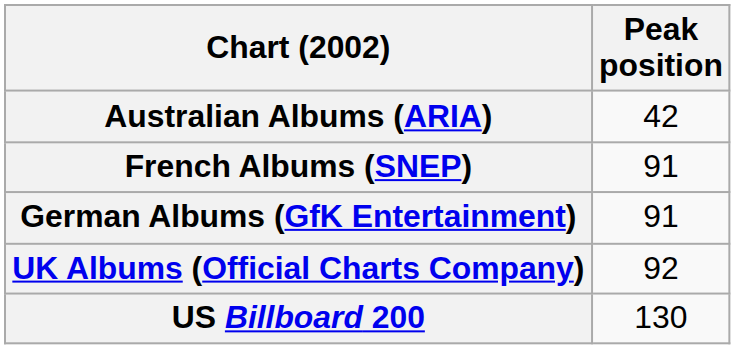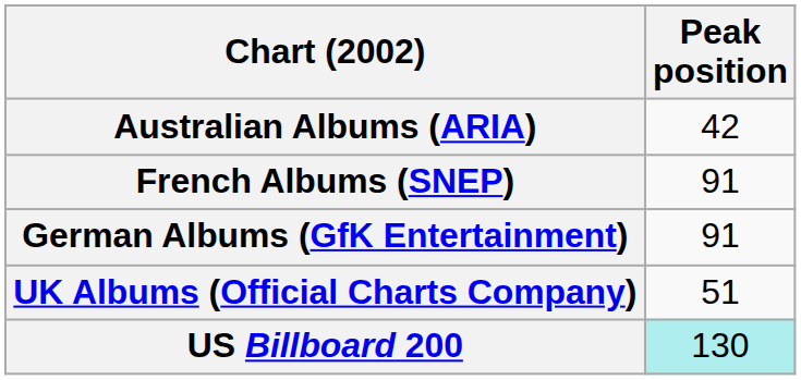UK Albums (Official Charts Company) | Peak position: 92 -> 51
US Billboard 200 | Peak position: no background -> paleturquoise background
